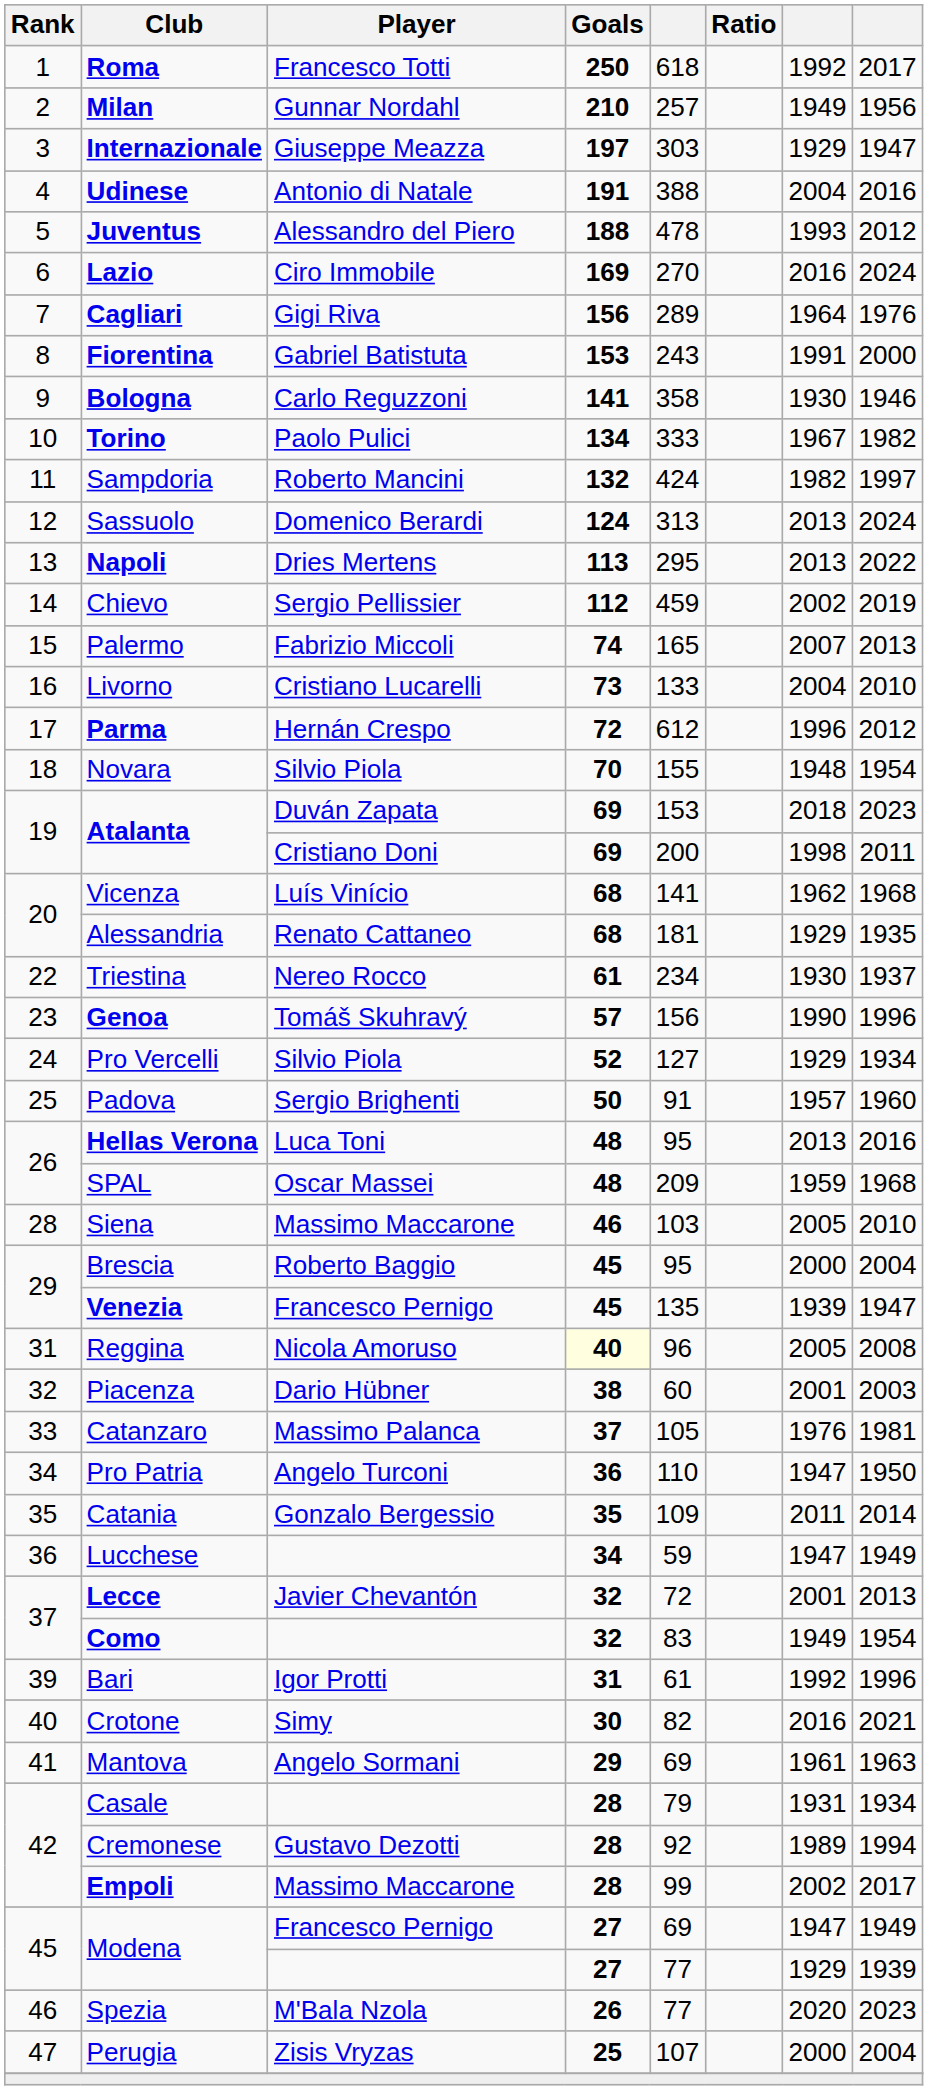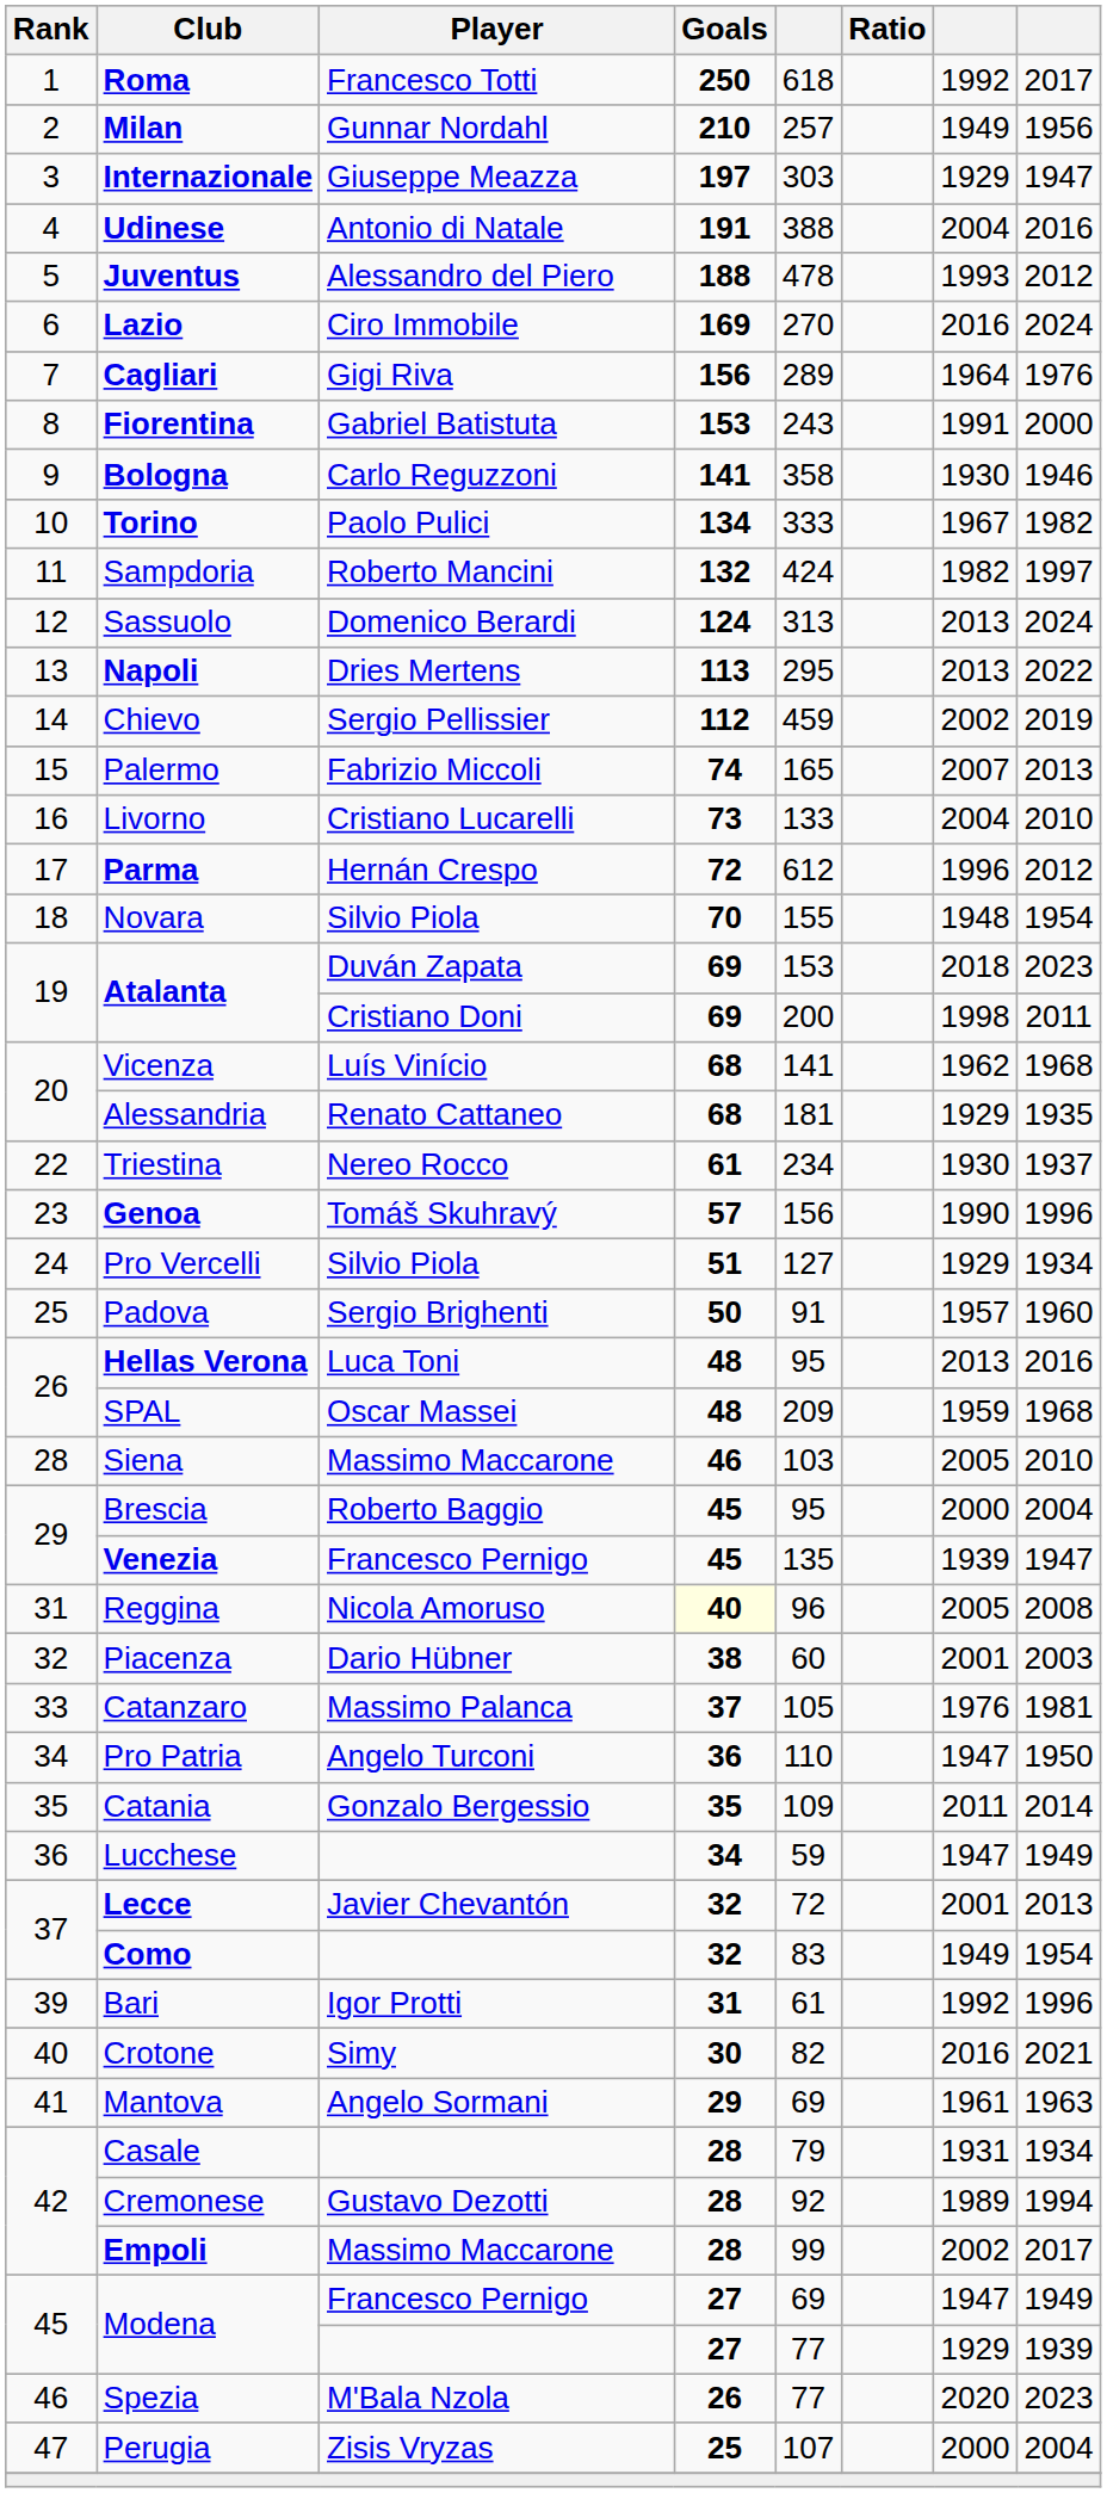Pro Vercelli | Goals: 52 -> 51
